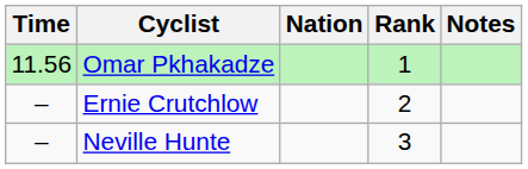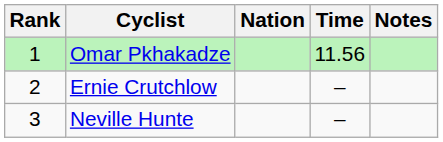columns swapped: Rank <-> Time
